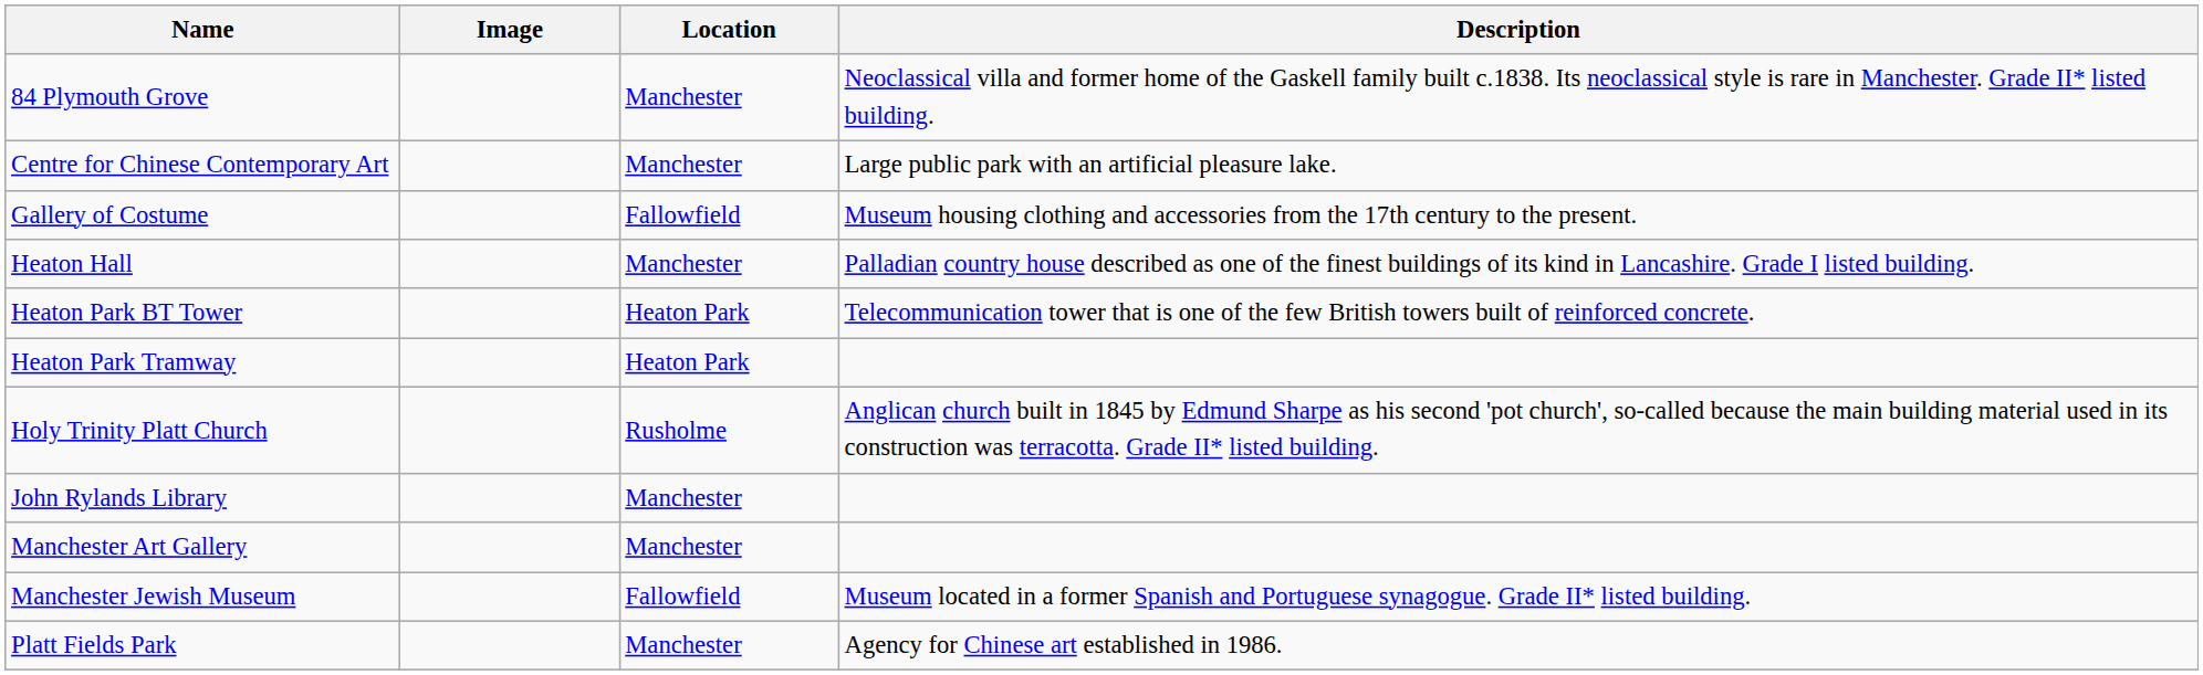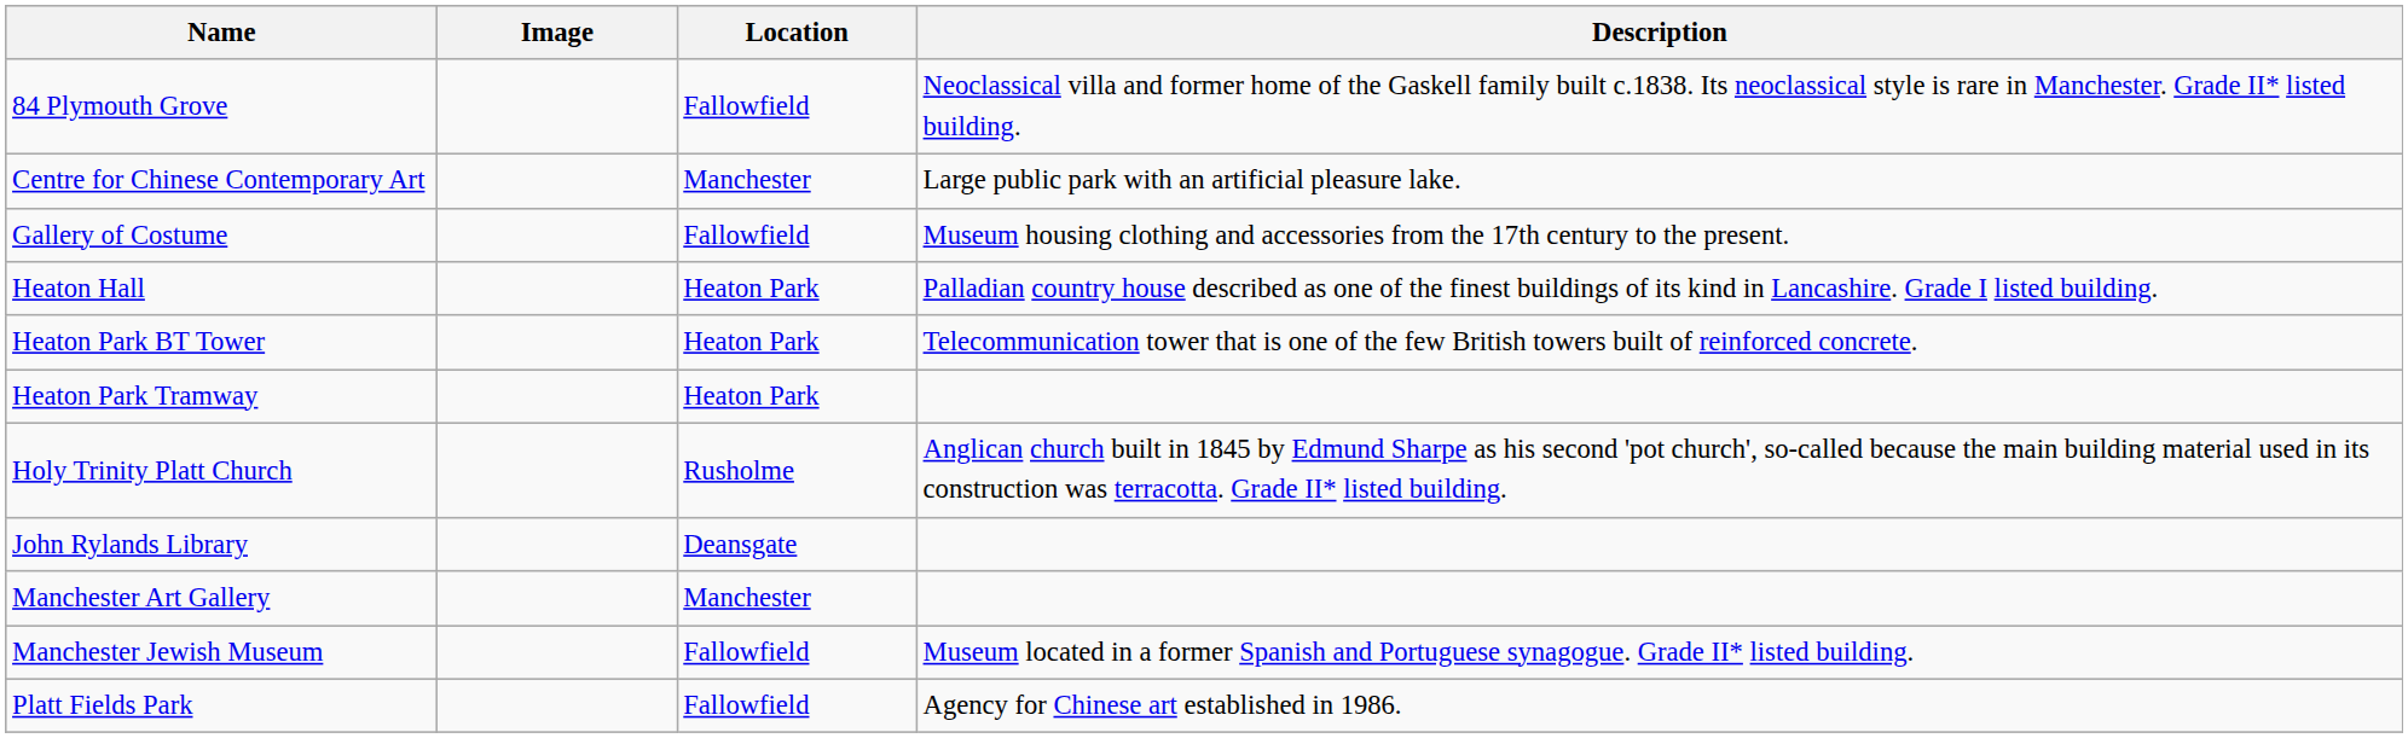84 Plymouth Grove | Location: Manchester -> Fallowfield
Heaton Hall | Location: Manchester -> Heaton Park
John Rylands Library | Location: Manchester -> Deansgate
Platt Fields Park | Location: Manchester -> Fallowfield
